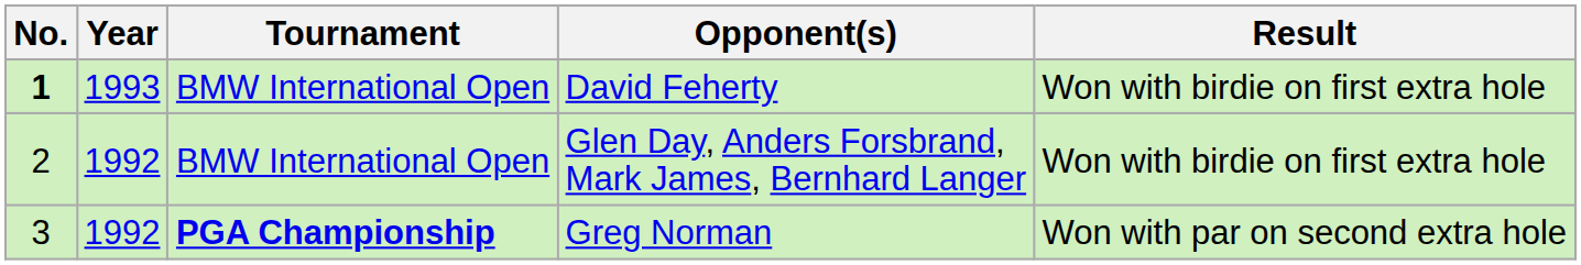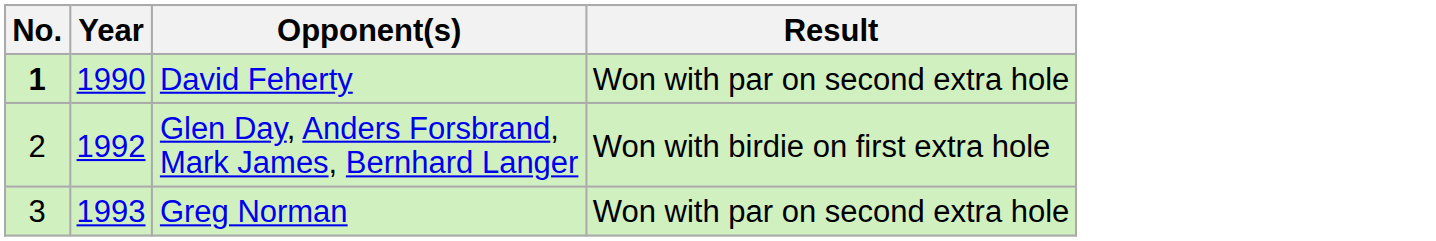- column: Tournament | BMW International Open | BMW International Open | PGA Championship
David Feherty | Year: 1993 -> 1990
David Feherty | Result: Won with birdie on first extra hole -> Won with par on second extra hole
Greg Norman | Year: 1992 -> 1993
